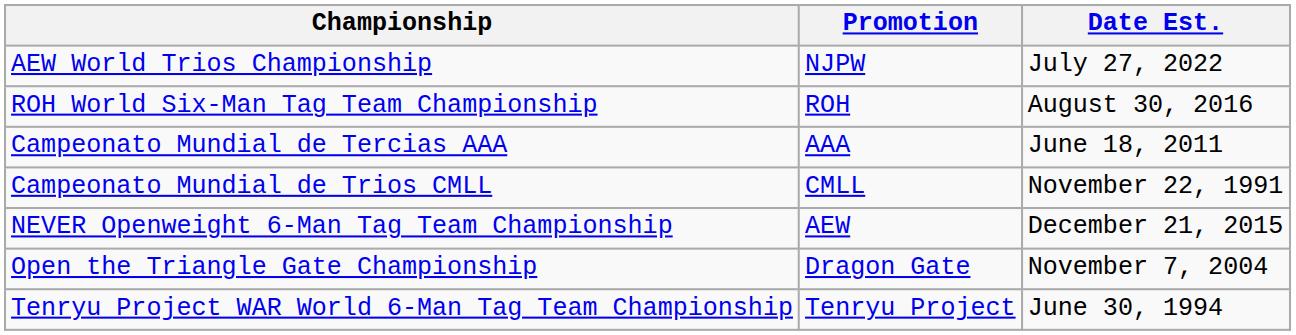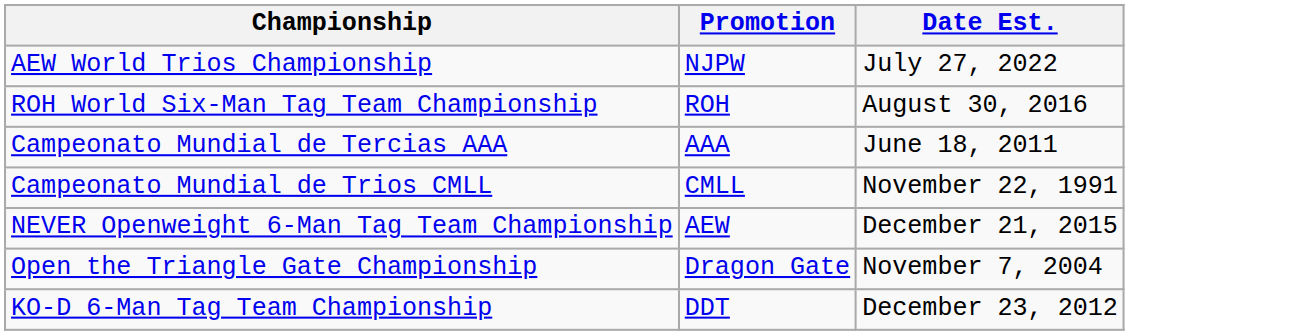+ row: KO-D 6-Man Tag Team Championship | DDT | December 23, 2012
- row: Tenryu Project WAR World 6-Man Tag Team Championship | Tenryu Project | June 30, 1994
